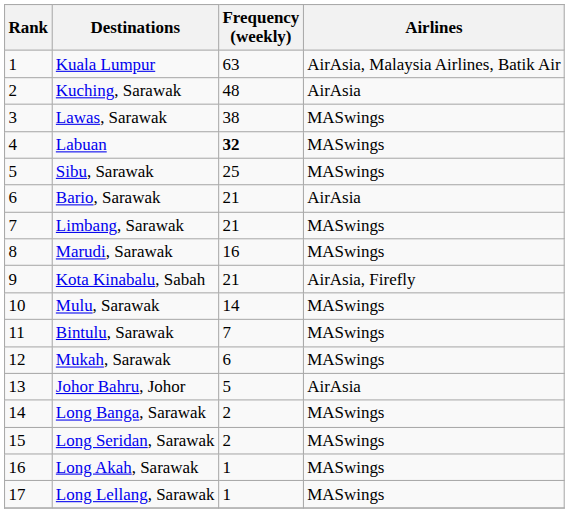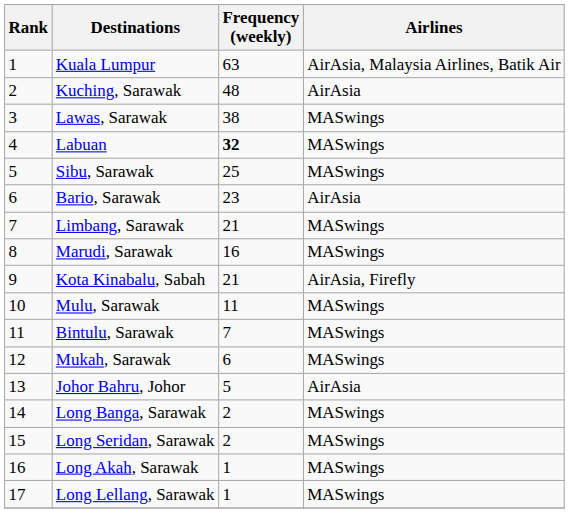Bario, Sarawak | Frequency (weekly): 21 -> 23
Mulu, Sarawak | Frequency (weekly): 14 -> 11
